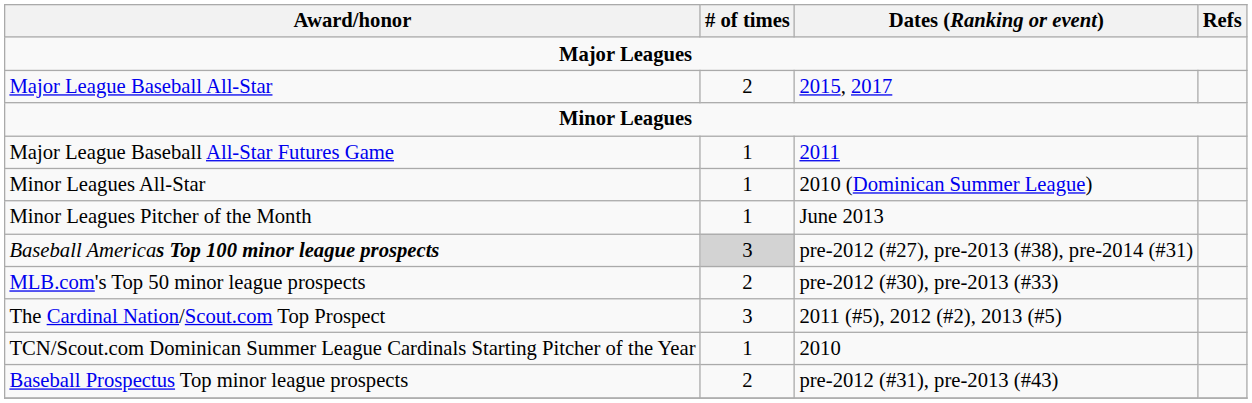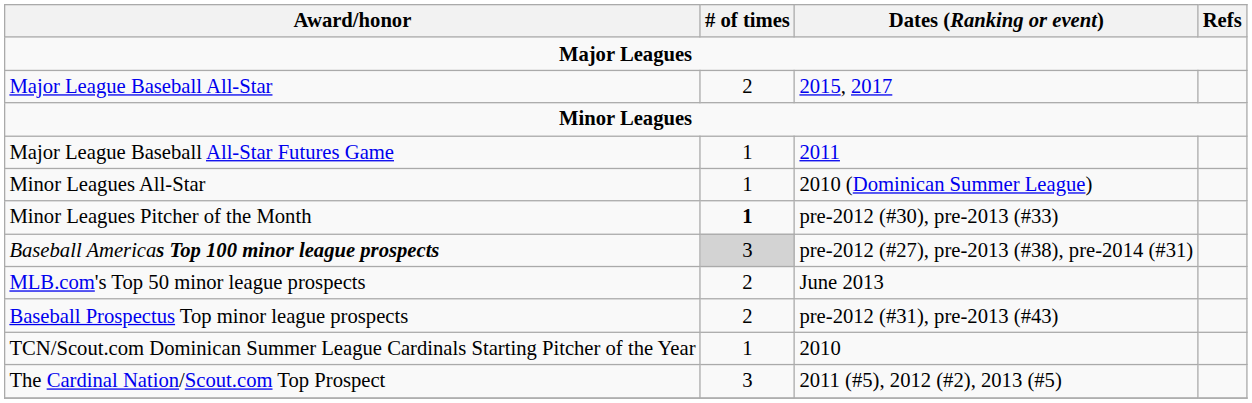Minor Leagues Pitcher of the Month | # of times: normal -> bold
Minor Leagues Pitcher of the Month | Dates (Ranking or event): June 2013 -> pre-2012 (#30), pre-2013 (#33)
MLB.com's Top 50 minor league prospects | Dates (Ranking or event): pre-2012 (#30), pre-2013 (#33) -> June 2013
rows swapped: Baseball Prospectus Top minor league prospects <-> The Cardinal Nation/Scout.com Top Prospect
